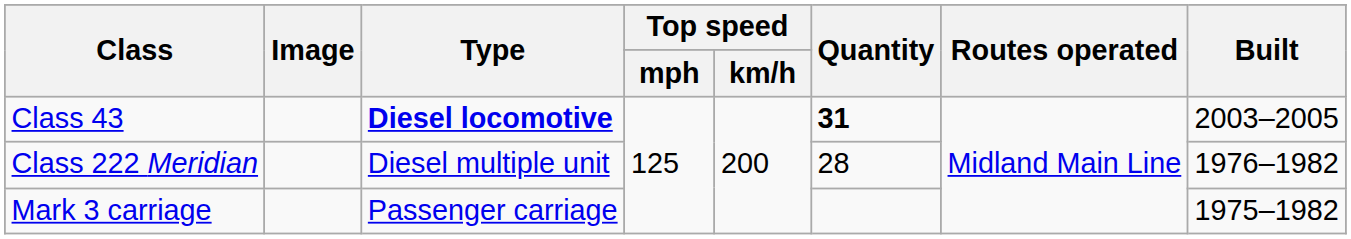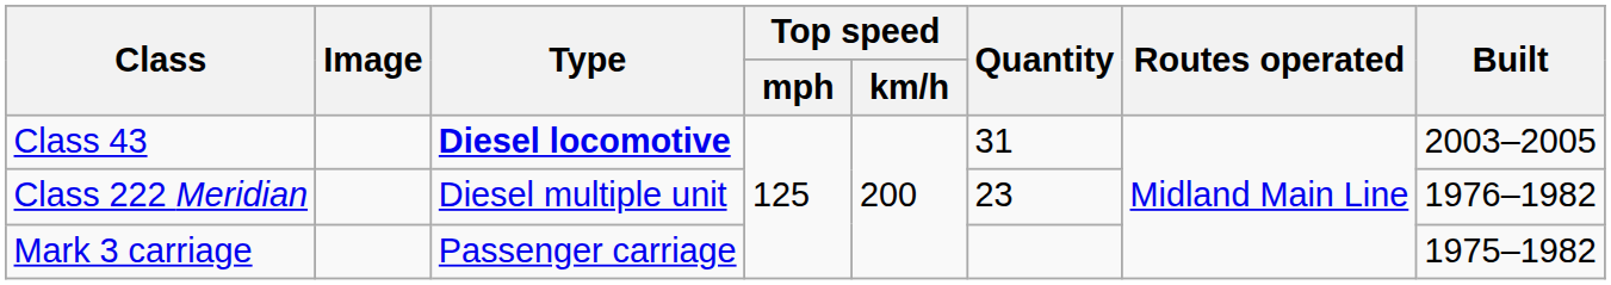Class 43 | Quantity: bold -> normal
Class 222 Meridian | Quantity: 28 -> 23
